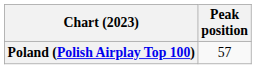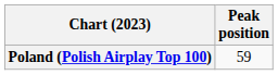Poland (Polish Airplay Top 100) | Peak position: 57 -> 59
